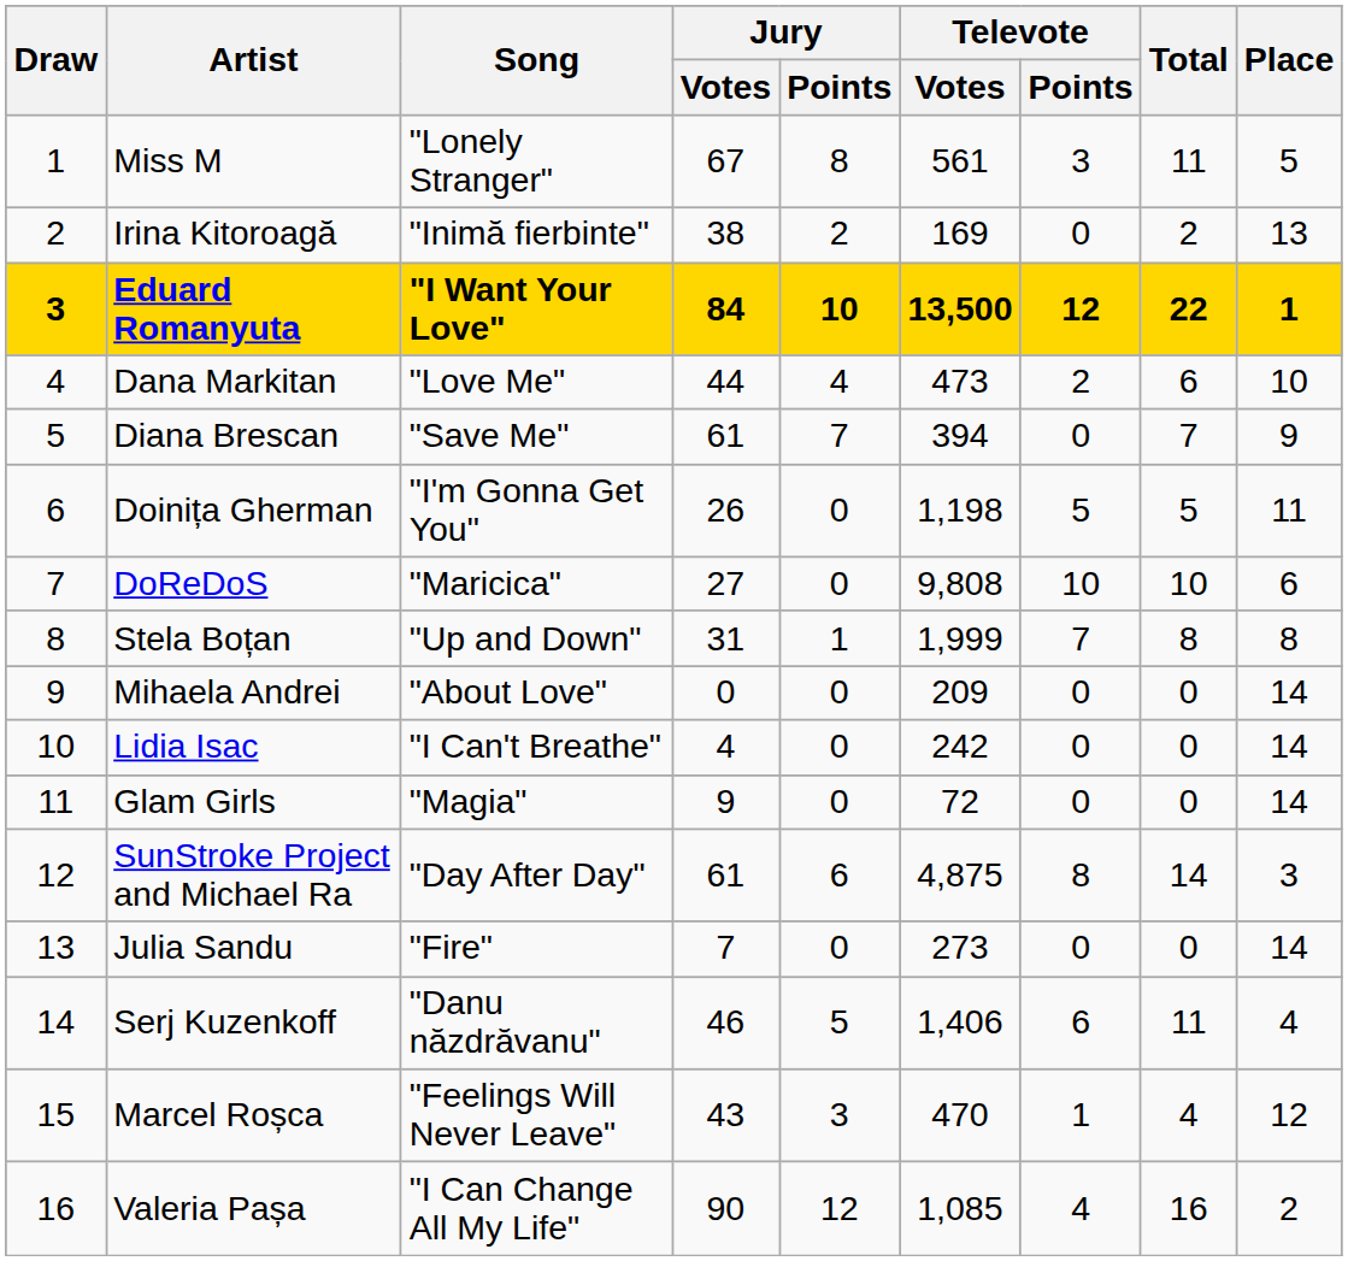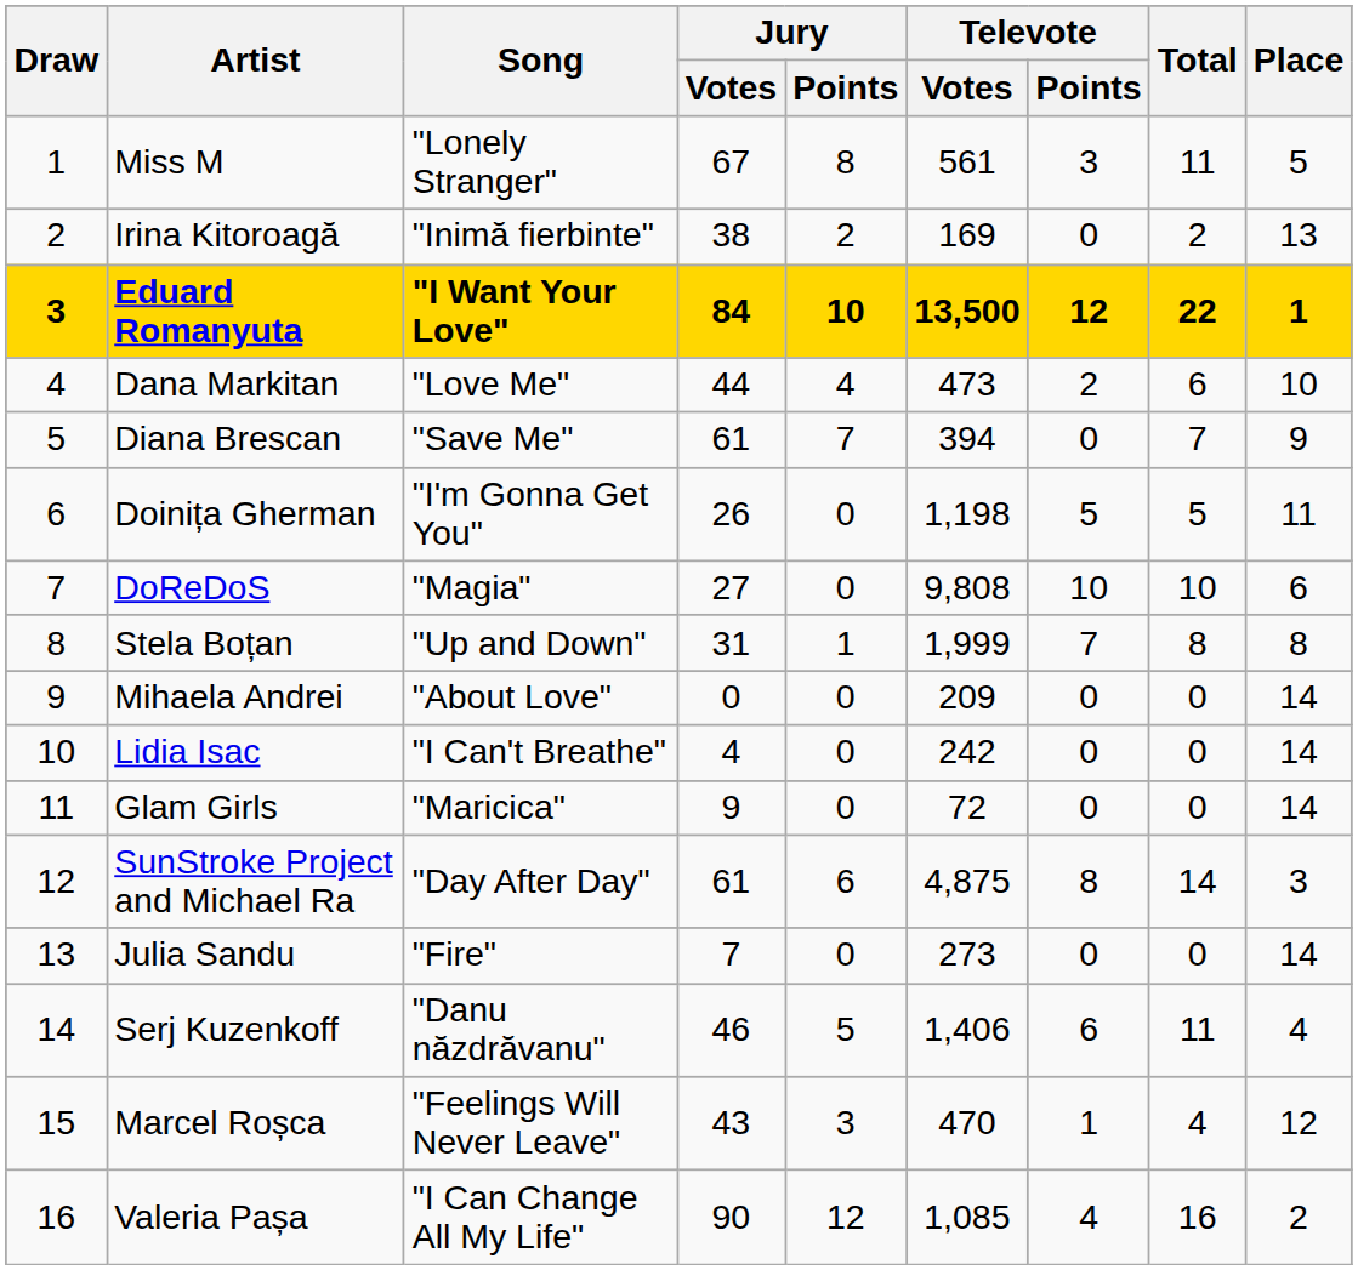DoReDoS | Song: "Maricica" -> "Magia"
Glam Girls | Song: "Magia" -> "Maricica"
